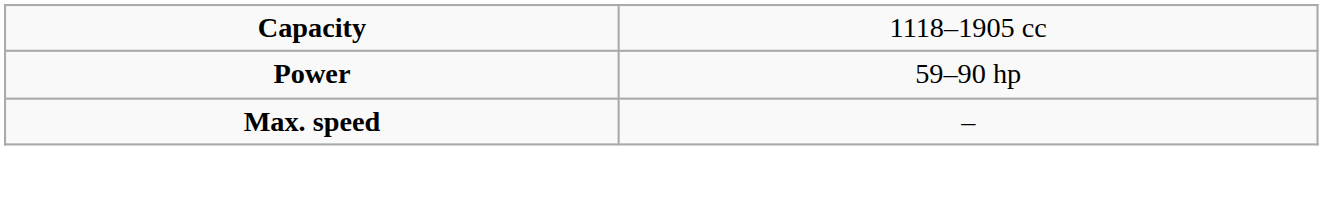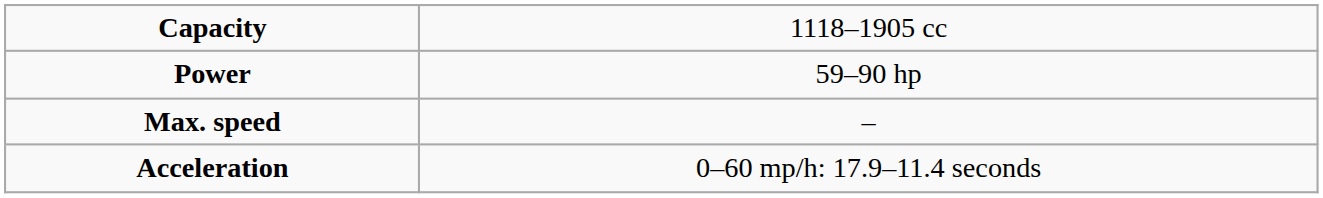+ row: Acceleration | 0–60 mp/h: 17.9–11.4 seconds
